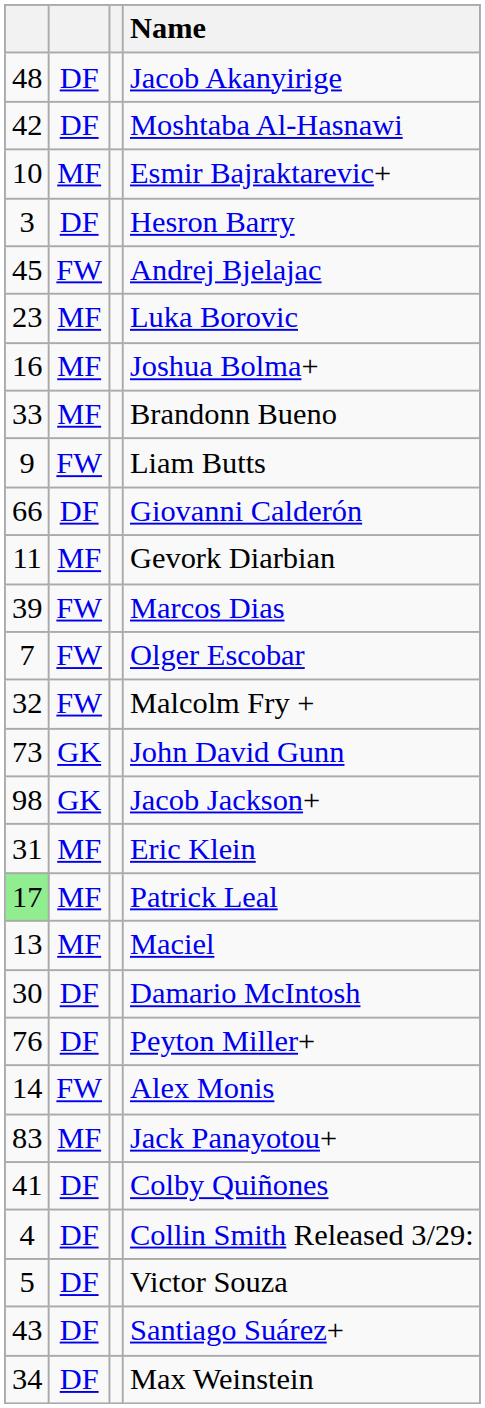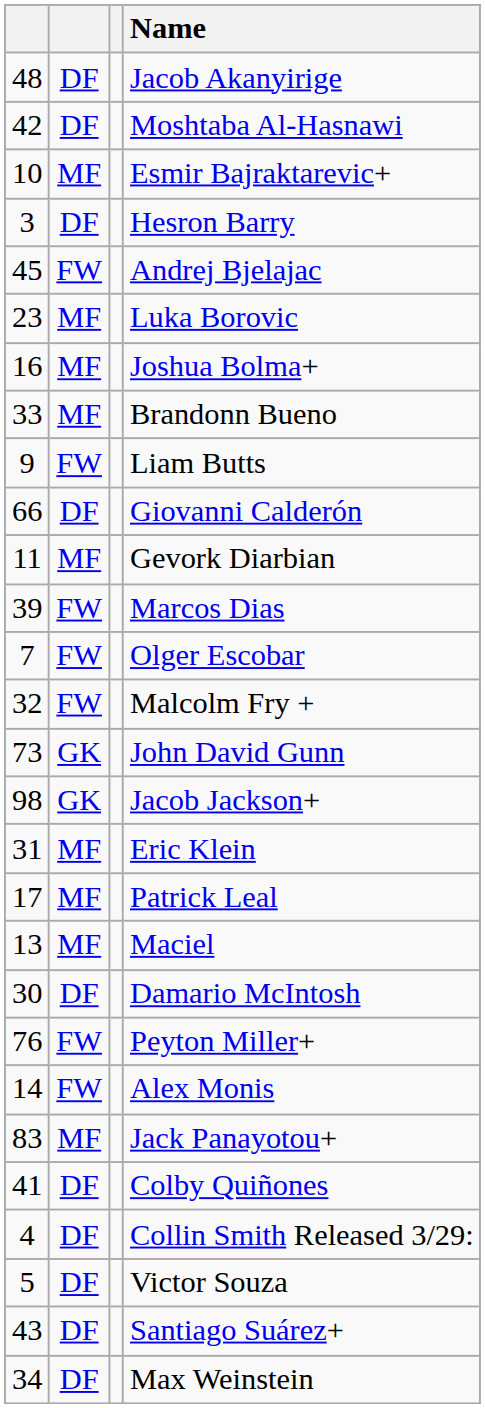Patrick Leal | column 1: lightgreen background -> no background
Peyton Miller+ | column 2: DF -> FW
